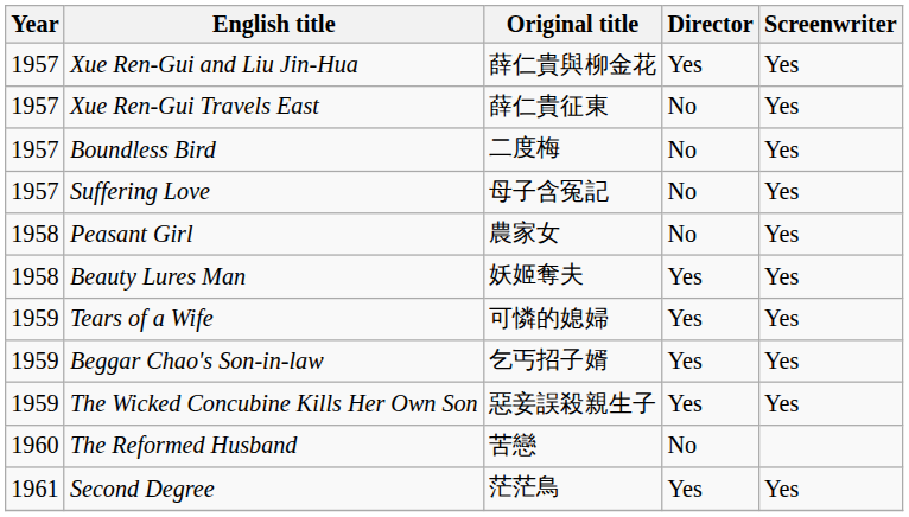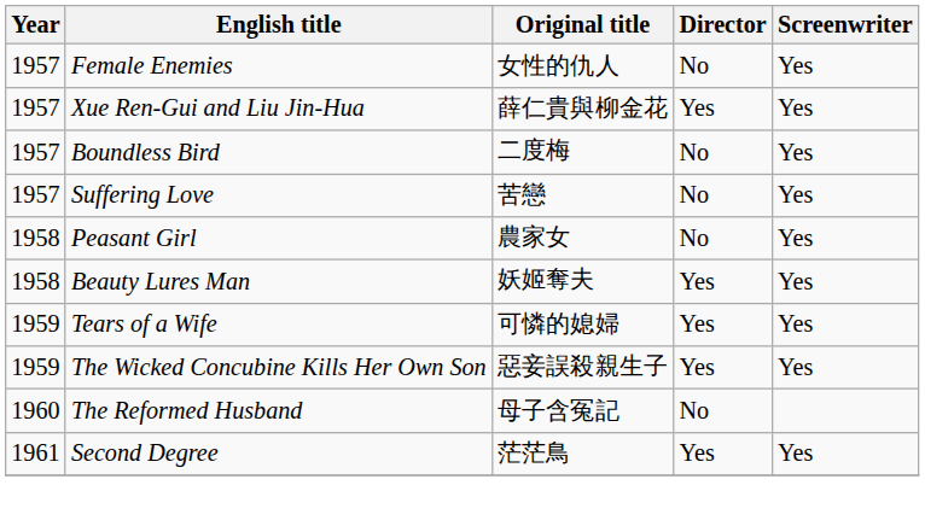+ row: 1957 | Female Enemies | 女性的仇人 | No | Yes
- row: 1957 | Xue Ren-Gui Travels East | 薛仁貴征東 | No | Yes
Suffering Love | Original title: 母子含冤記 -> 苦戀
- row: 1959 | Beggar Chao's Son-in-law | 乞丐招子婿 | Yes | Yes
The Reformed Husband | Original title: 苦戀 -> 母子含冤記
